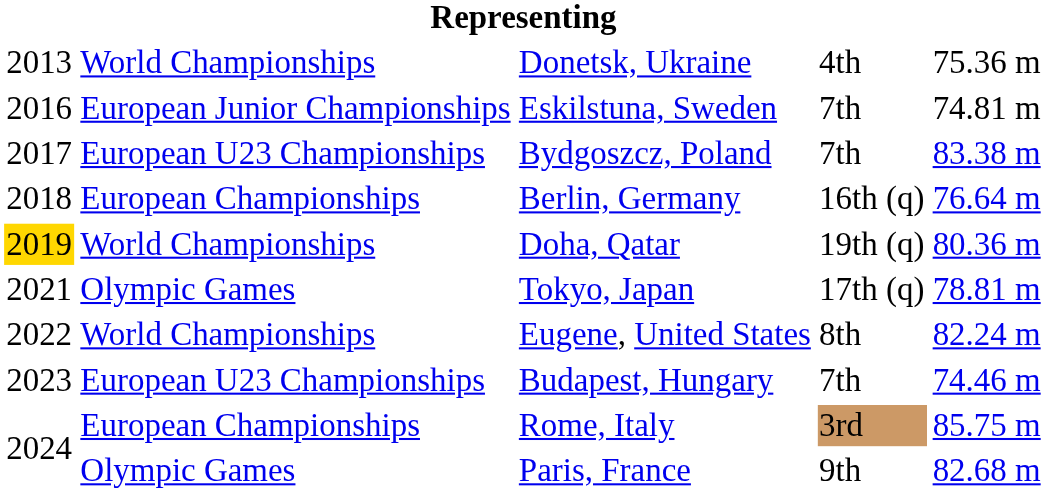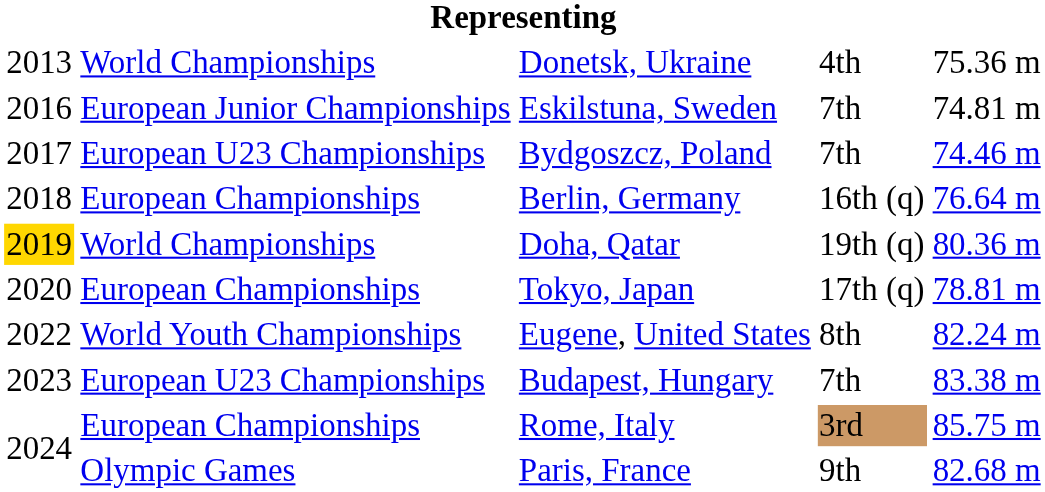Bydgoszcz, Poland | column 5: 83.38 m -> 74.46 m
Tokyo, Japan | column 1: 2021 -> 2020
Tokyo, Japan | column 2: Olympic Games -> European Championships
Eugene, United States | column 2: World Championships -> World Youth Championships
Budapest, Hungary | column 5: 74.46 m -> 83.38 m
